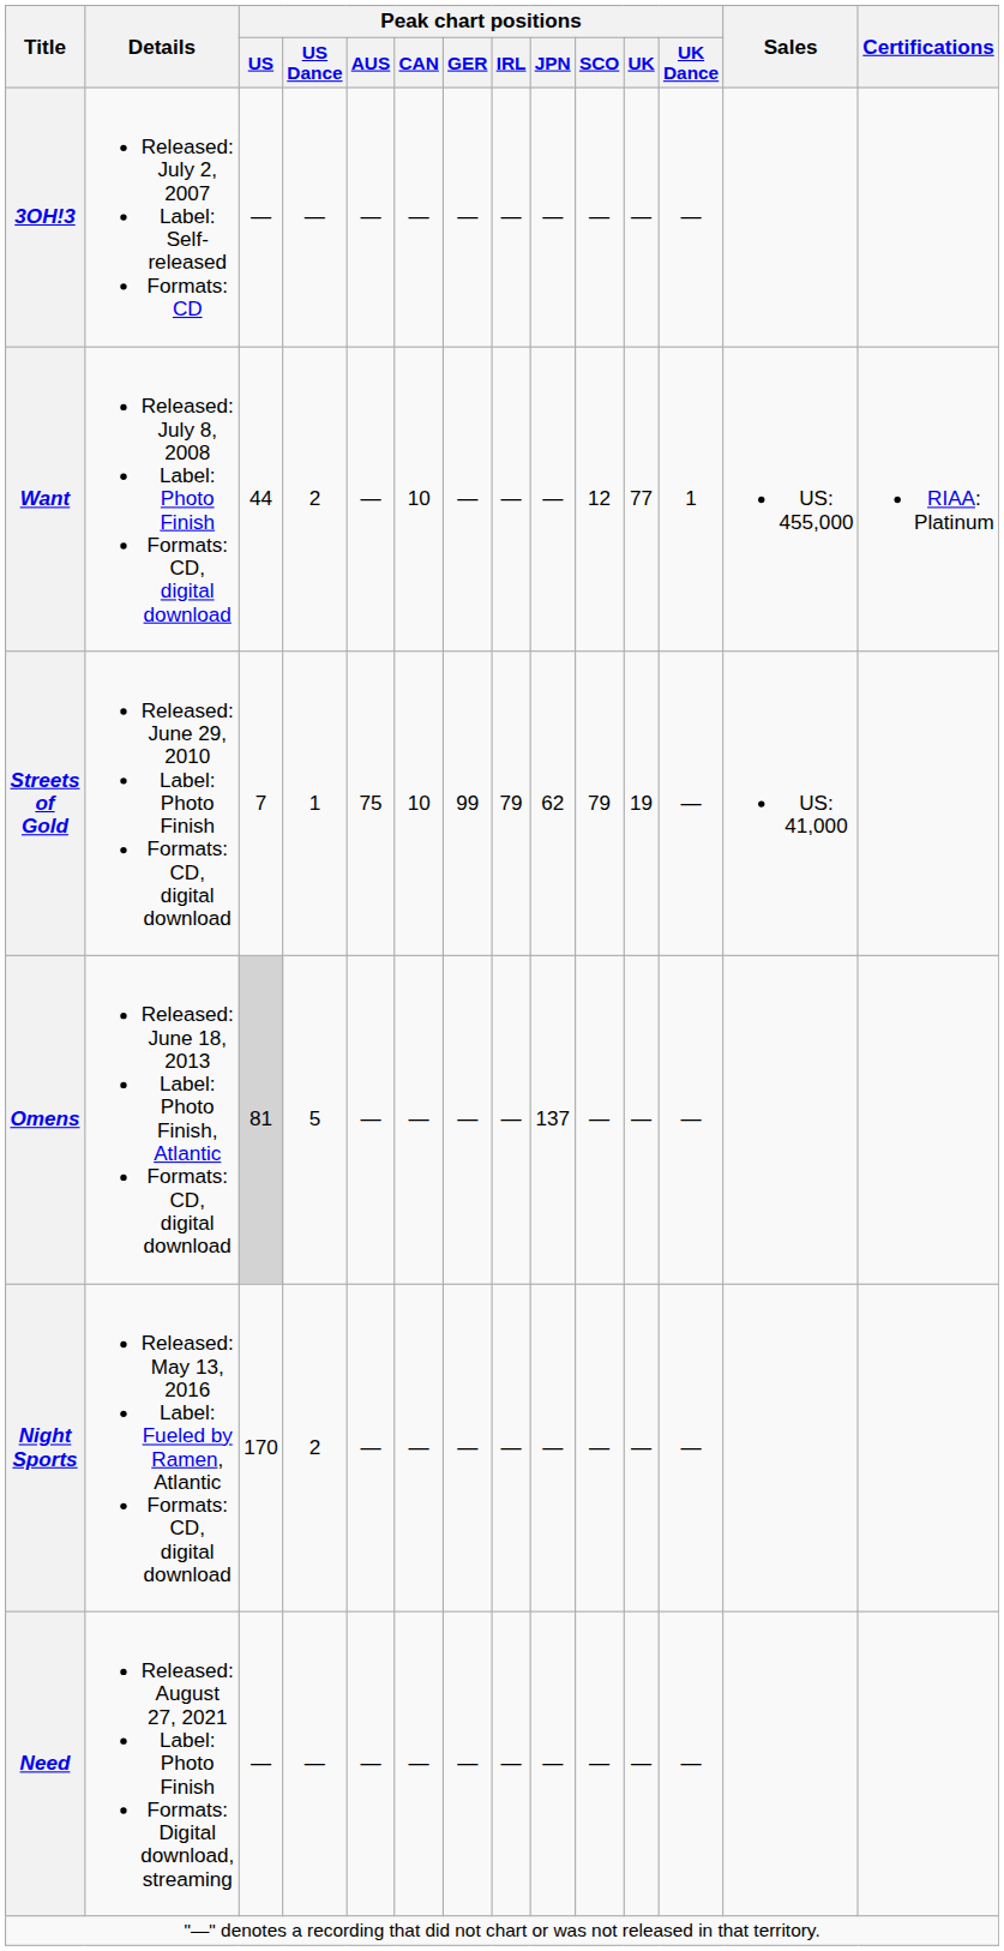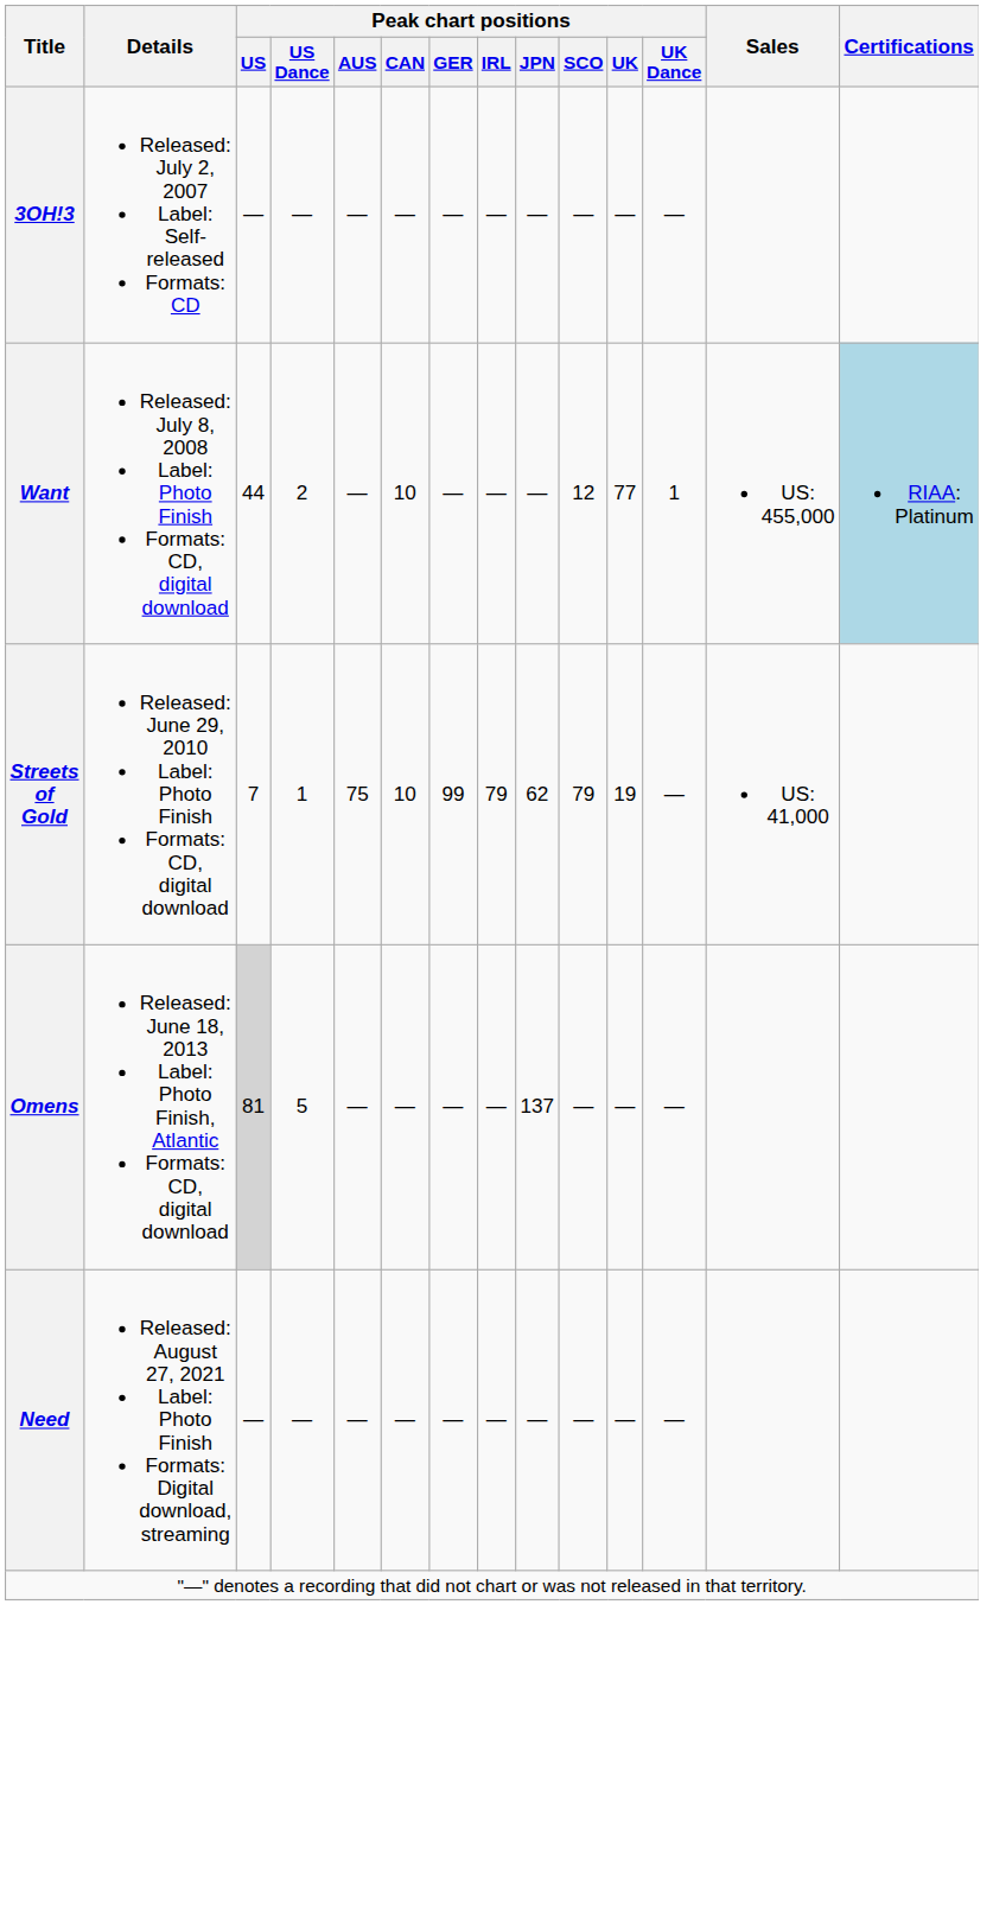Want | Certifications: no background -> lightblue background
- row: Night Sports | Released: May 13, 2016 Label: Fueled by Ramen, Atlantic Formats: CD, digital download | 170 | 2 | — | — | — | — | — | — | — | —
